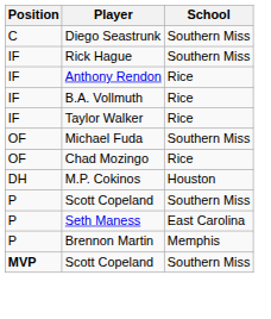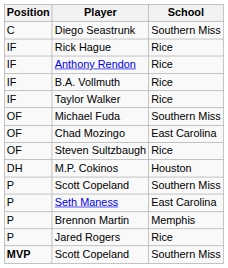Rick Hague | School: Southern Miss -> Rice
Chad Mozingo | School: Rice -> East Carolina
+ row: OF | Steven Sultzbaugh | Rice
+ row: P | Jared Rogers | Rice
